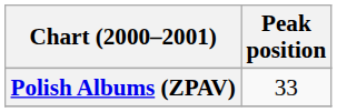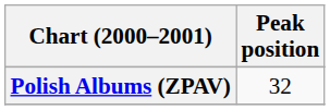Polish Albums (ZPAV) | Peak position: 33 -> 32
